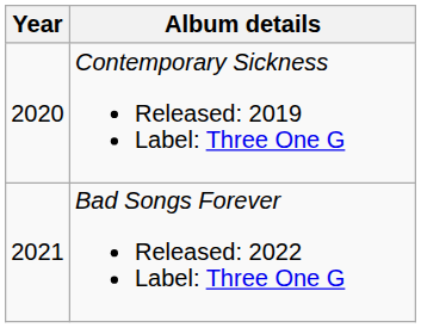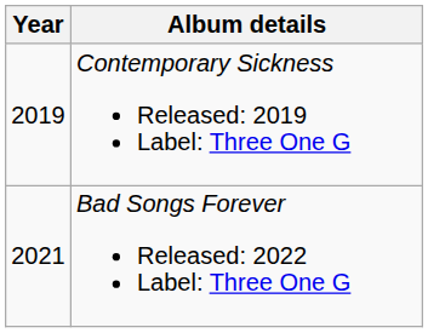Contemporary Sickness Released: 2019 Label: Three One G | Year: 2020 -> 2019
